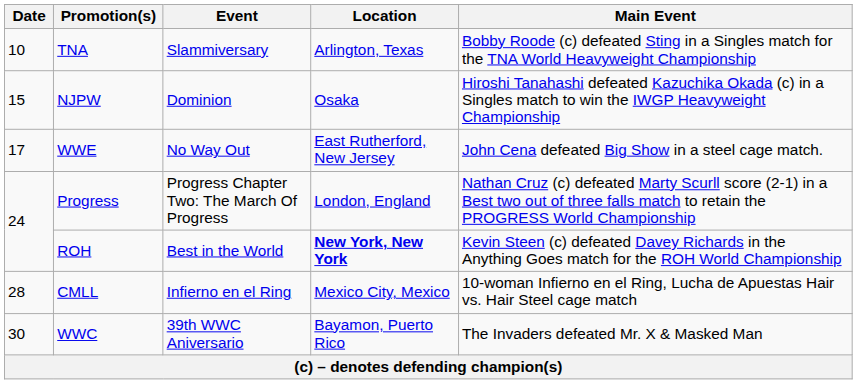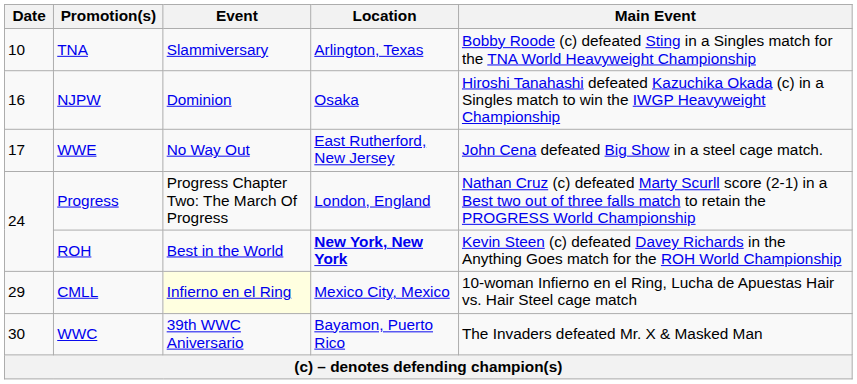NJPW | Date: 15 -> 16
CMLL | Date: 28 -> 29
CMLL | Event: no background -> lightyellow background
